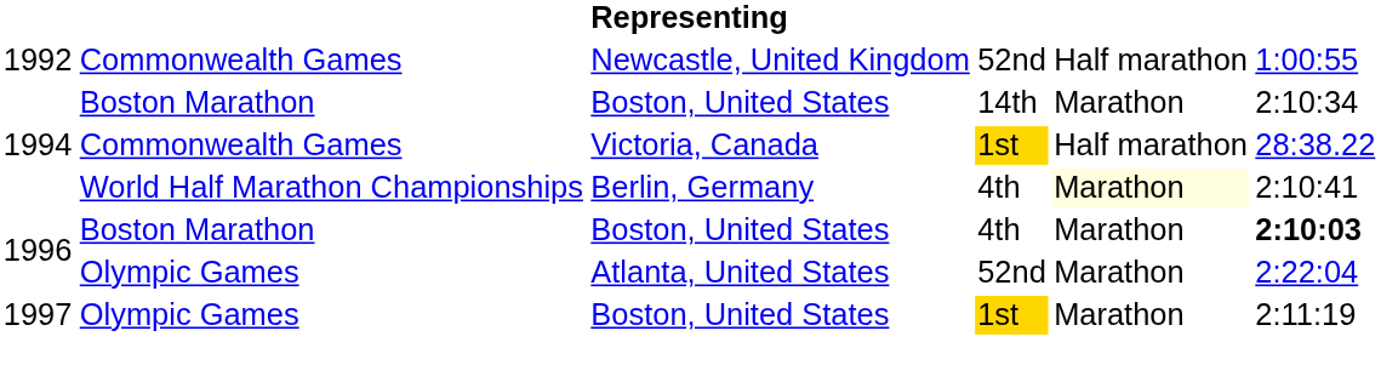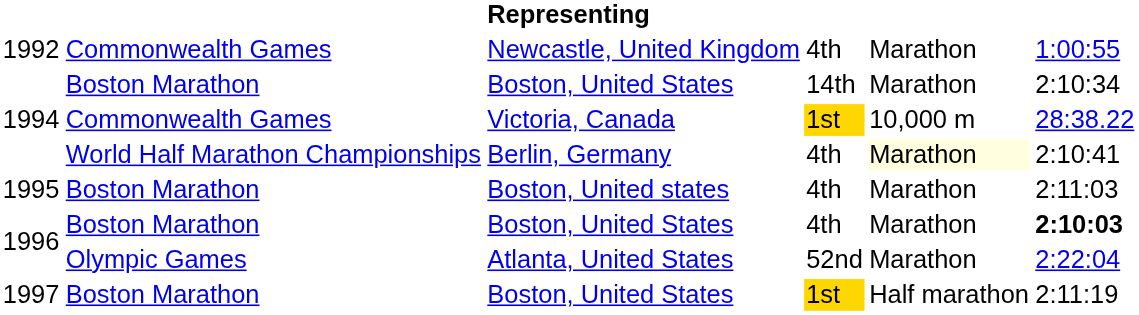Newcastle, United Kingdom | column 4: 52nd -> 4th
Newcastle, United Kingdom | column 5: Half marathon -> Marathon
Victoria, Canada | column 5: Half marathon -> 10,000 m
+ row: 1995 | Boston Marathon | Boston, United states | 4th | Marathon | 2:11:03
1997 / Boston, United States | column 2: Olympic Games -> Boston Marathon
1997 / Boston, United States | column 5: Marathon -> Half marathon
